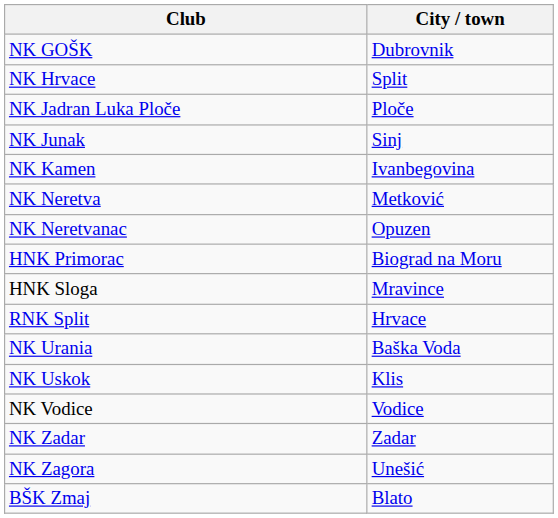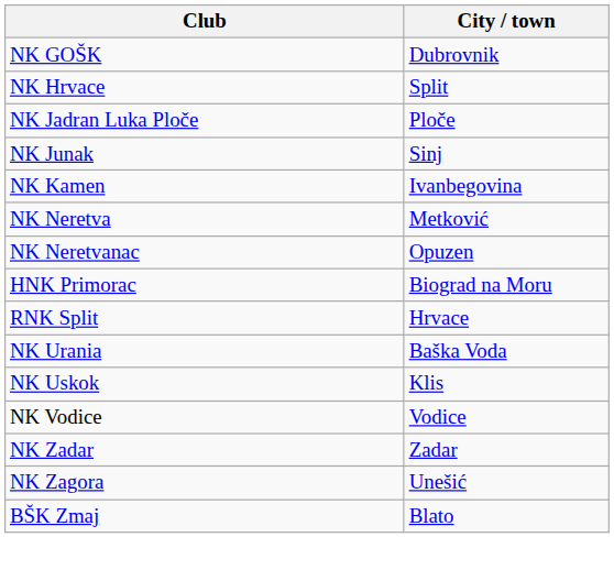- row: HNK Sloga | Mravince
